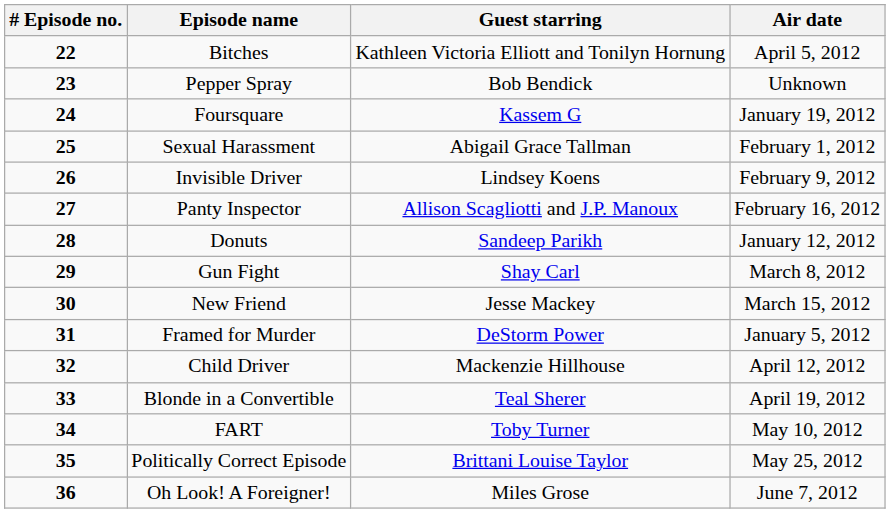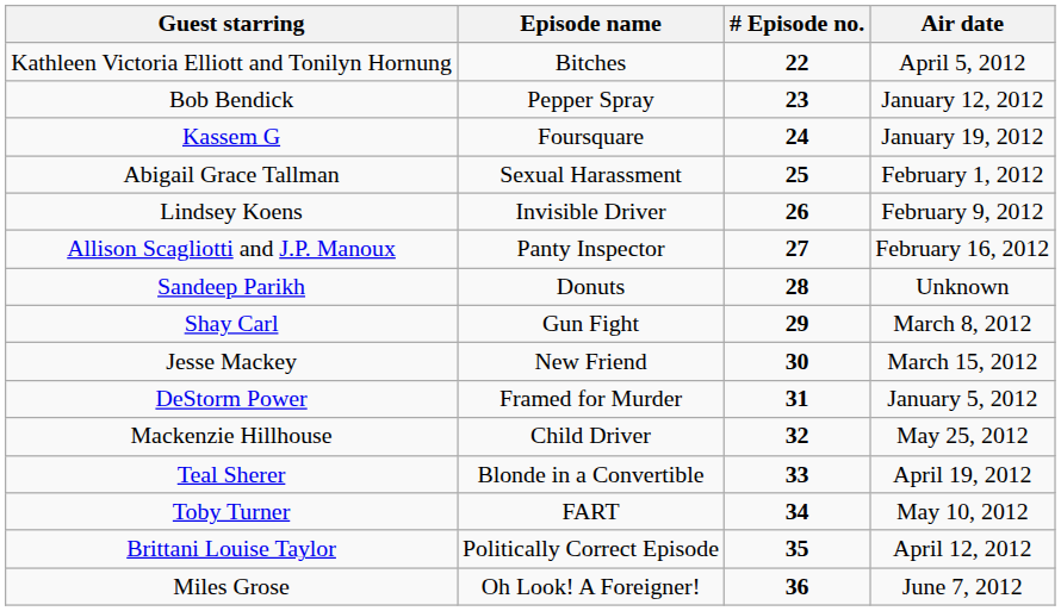columns swapped: # Episode no. <-> Guest starring
Pepper Spray | Air date: Unknown -> January 12, 2012
Donuts | Air date: January 12, 2012 -> Unknown
Child Driver | Air date: April 12, 2012 -> May 25, 2012
Politically Correct Episode | Air date: May 25, 2012 -> April 12, 2012
